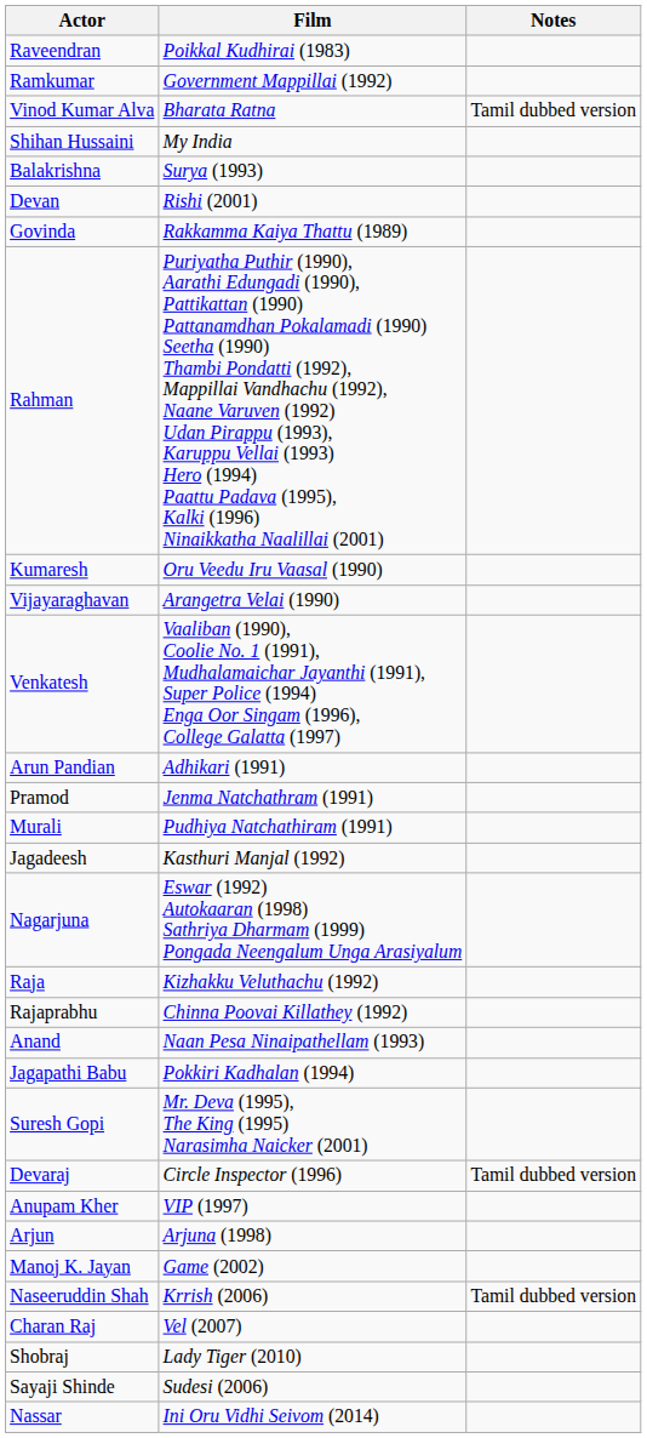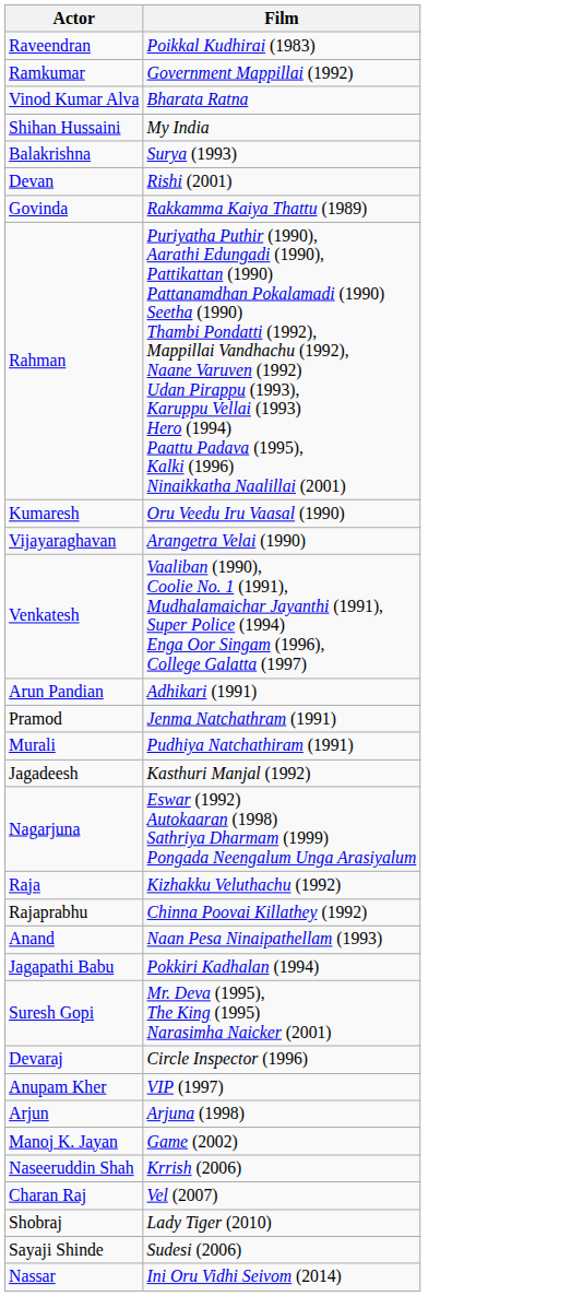- column: Notes | Tamil dubbed version | Tamil dubbed version | Tamil dubbed version
